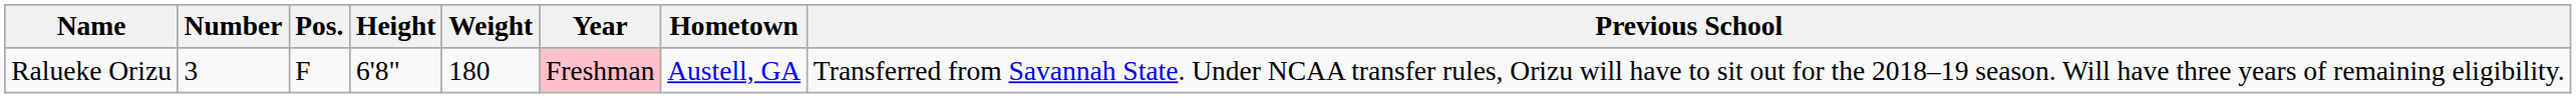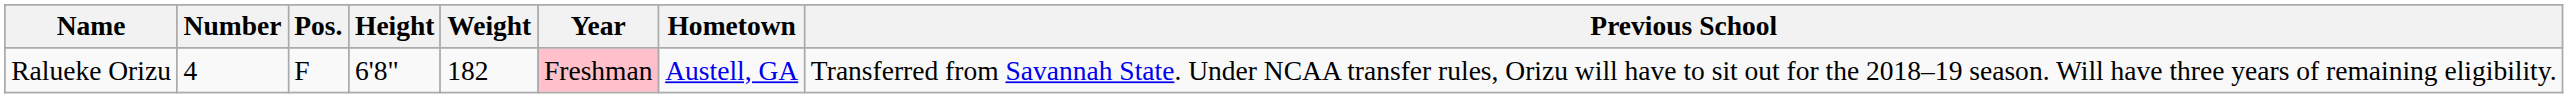Ralueke Orizu | Number: 3 -> 4
Ralueke Orizu | Weight: 180 -> 182
